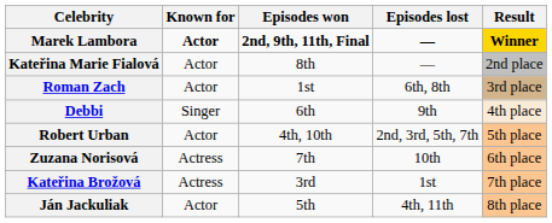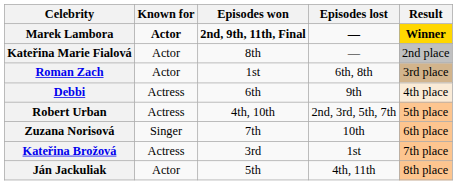Debbi | Known for: Singer -> Actress
Robert Urban | Known for: Actor -> Actress
Zuzana Norisová | Known for: Actress -> Singer
